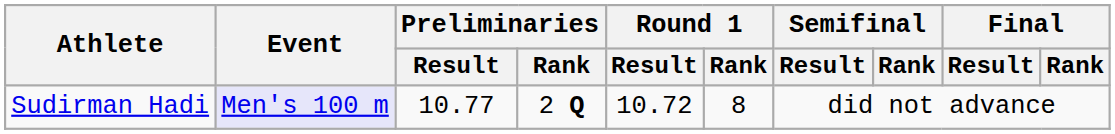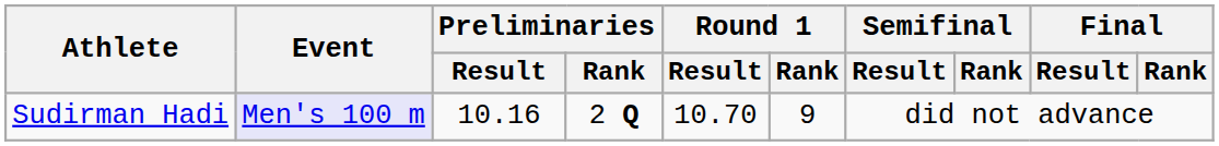Sudirman Hadi | Preliminaries / Result: 10.77 -> 10.16
Sudirman Hadi | Round 1 / Result: 10.72 -> 10.70
Sudirman Hadi | Round 1 / Rank: 8 -> 9
